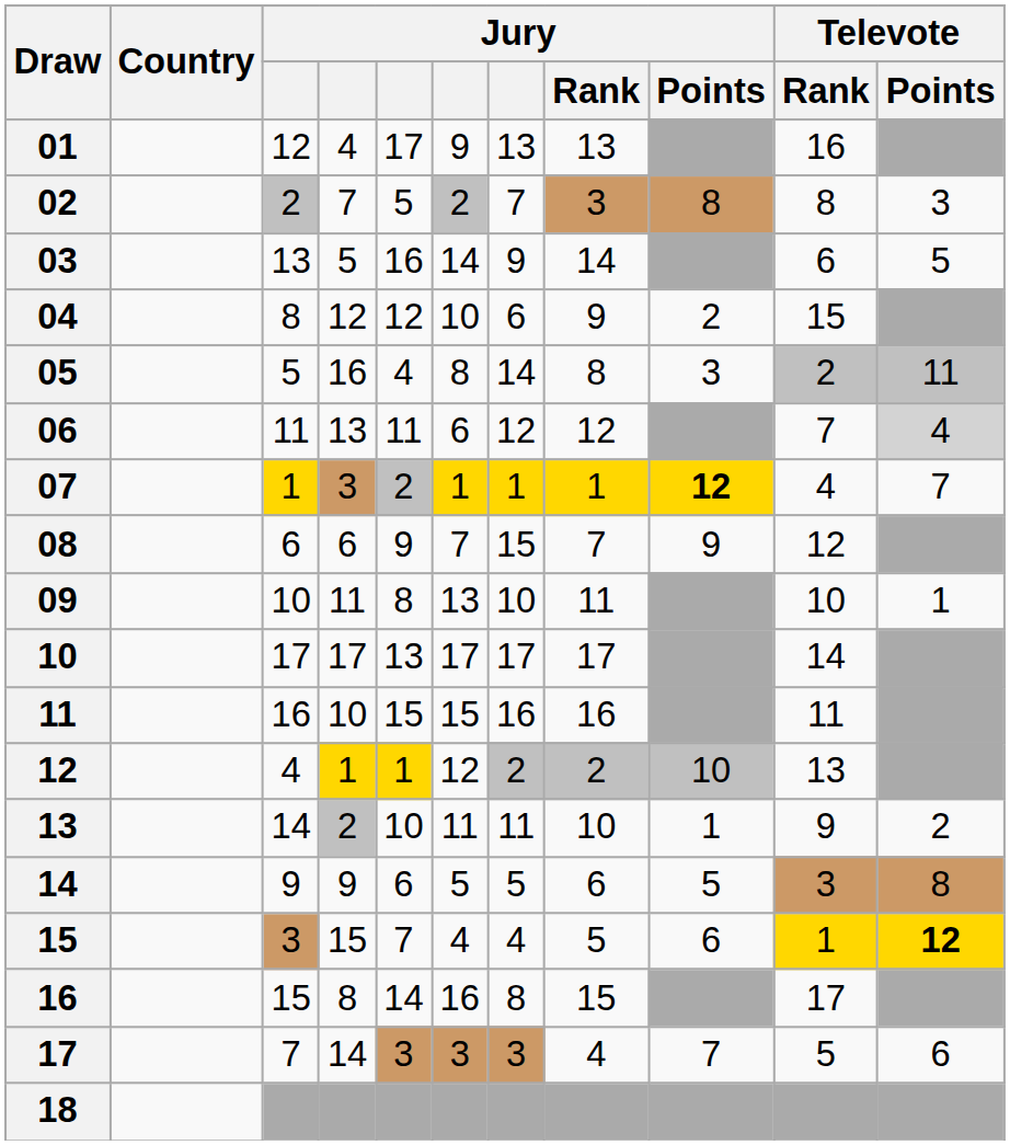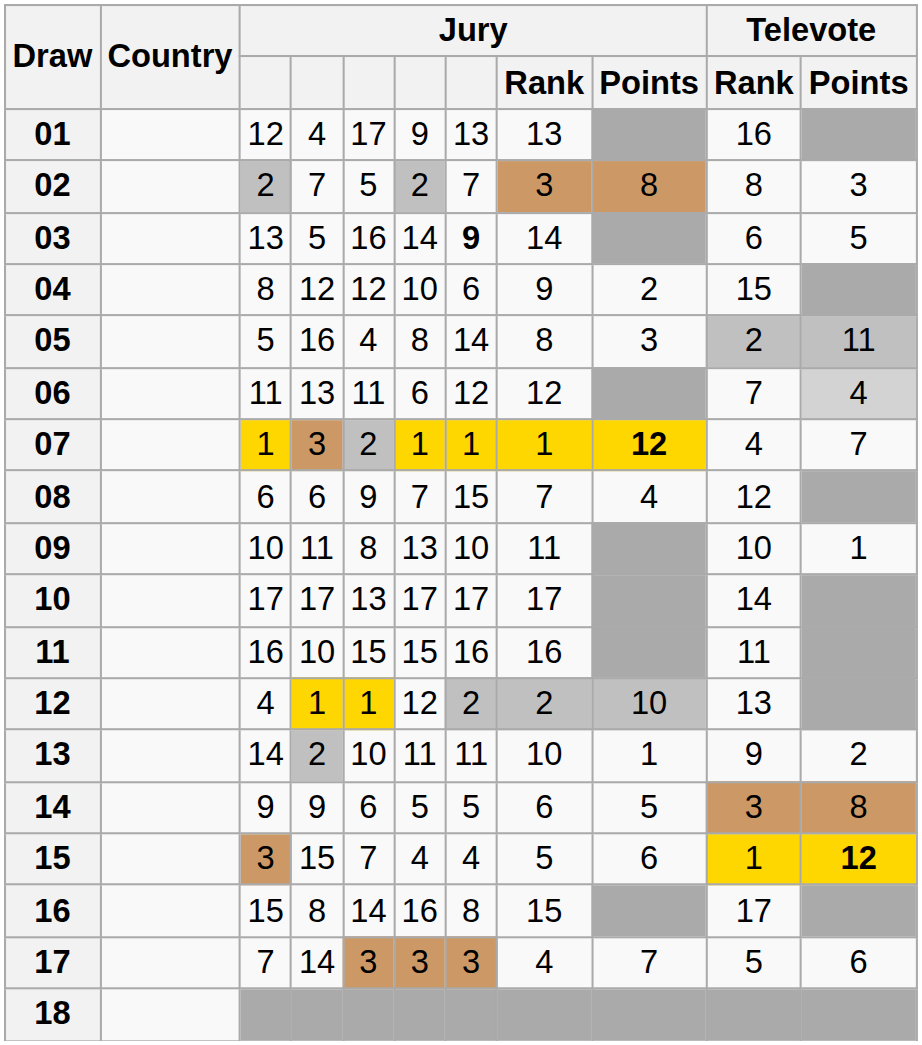03 | column 7: normal -> bold
08 | Jury / Points: 9 -> 4
